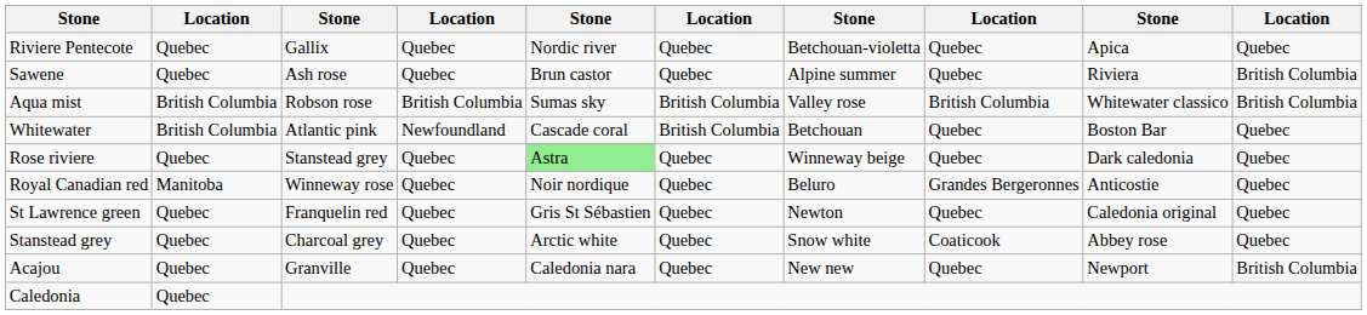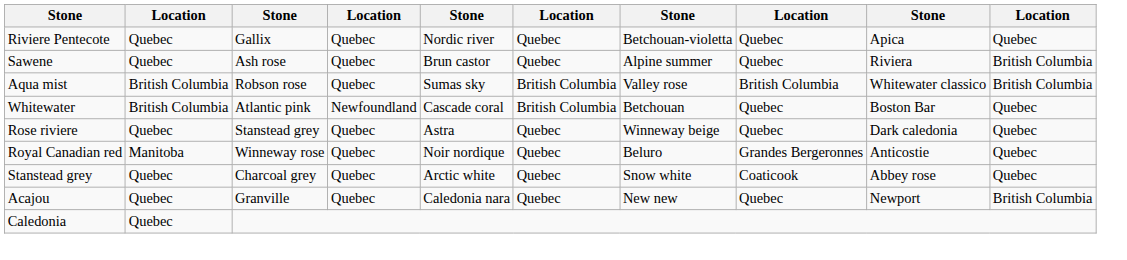Aqua mist | column 4: British Columbia -> Quebec
Rose riviere | column 5: lightgreen background -> no background
- row: St Lawrence green | Quebec | Franquelin red | Quebec | Gris St Sébastien | Quebec | Newton | Quebec | Caledonia original | Quebec
